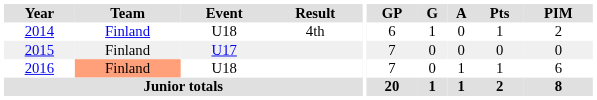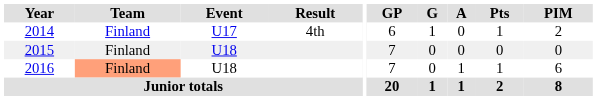2014 | Event: U18 -> U17
2015 | Event: U17 -> U18
